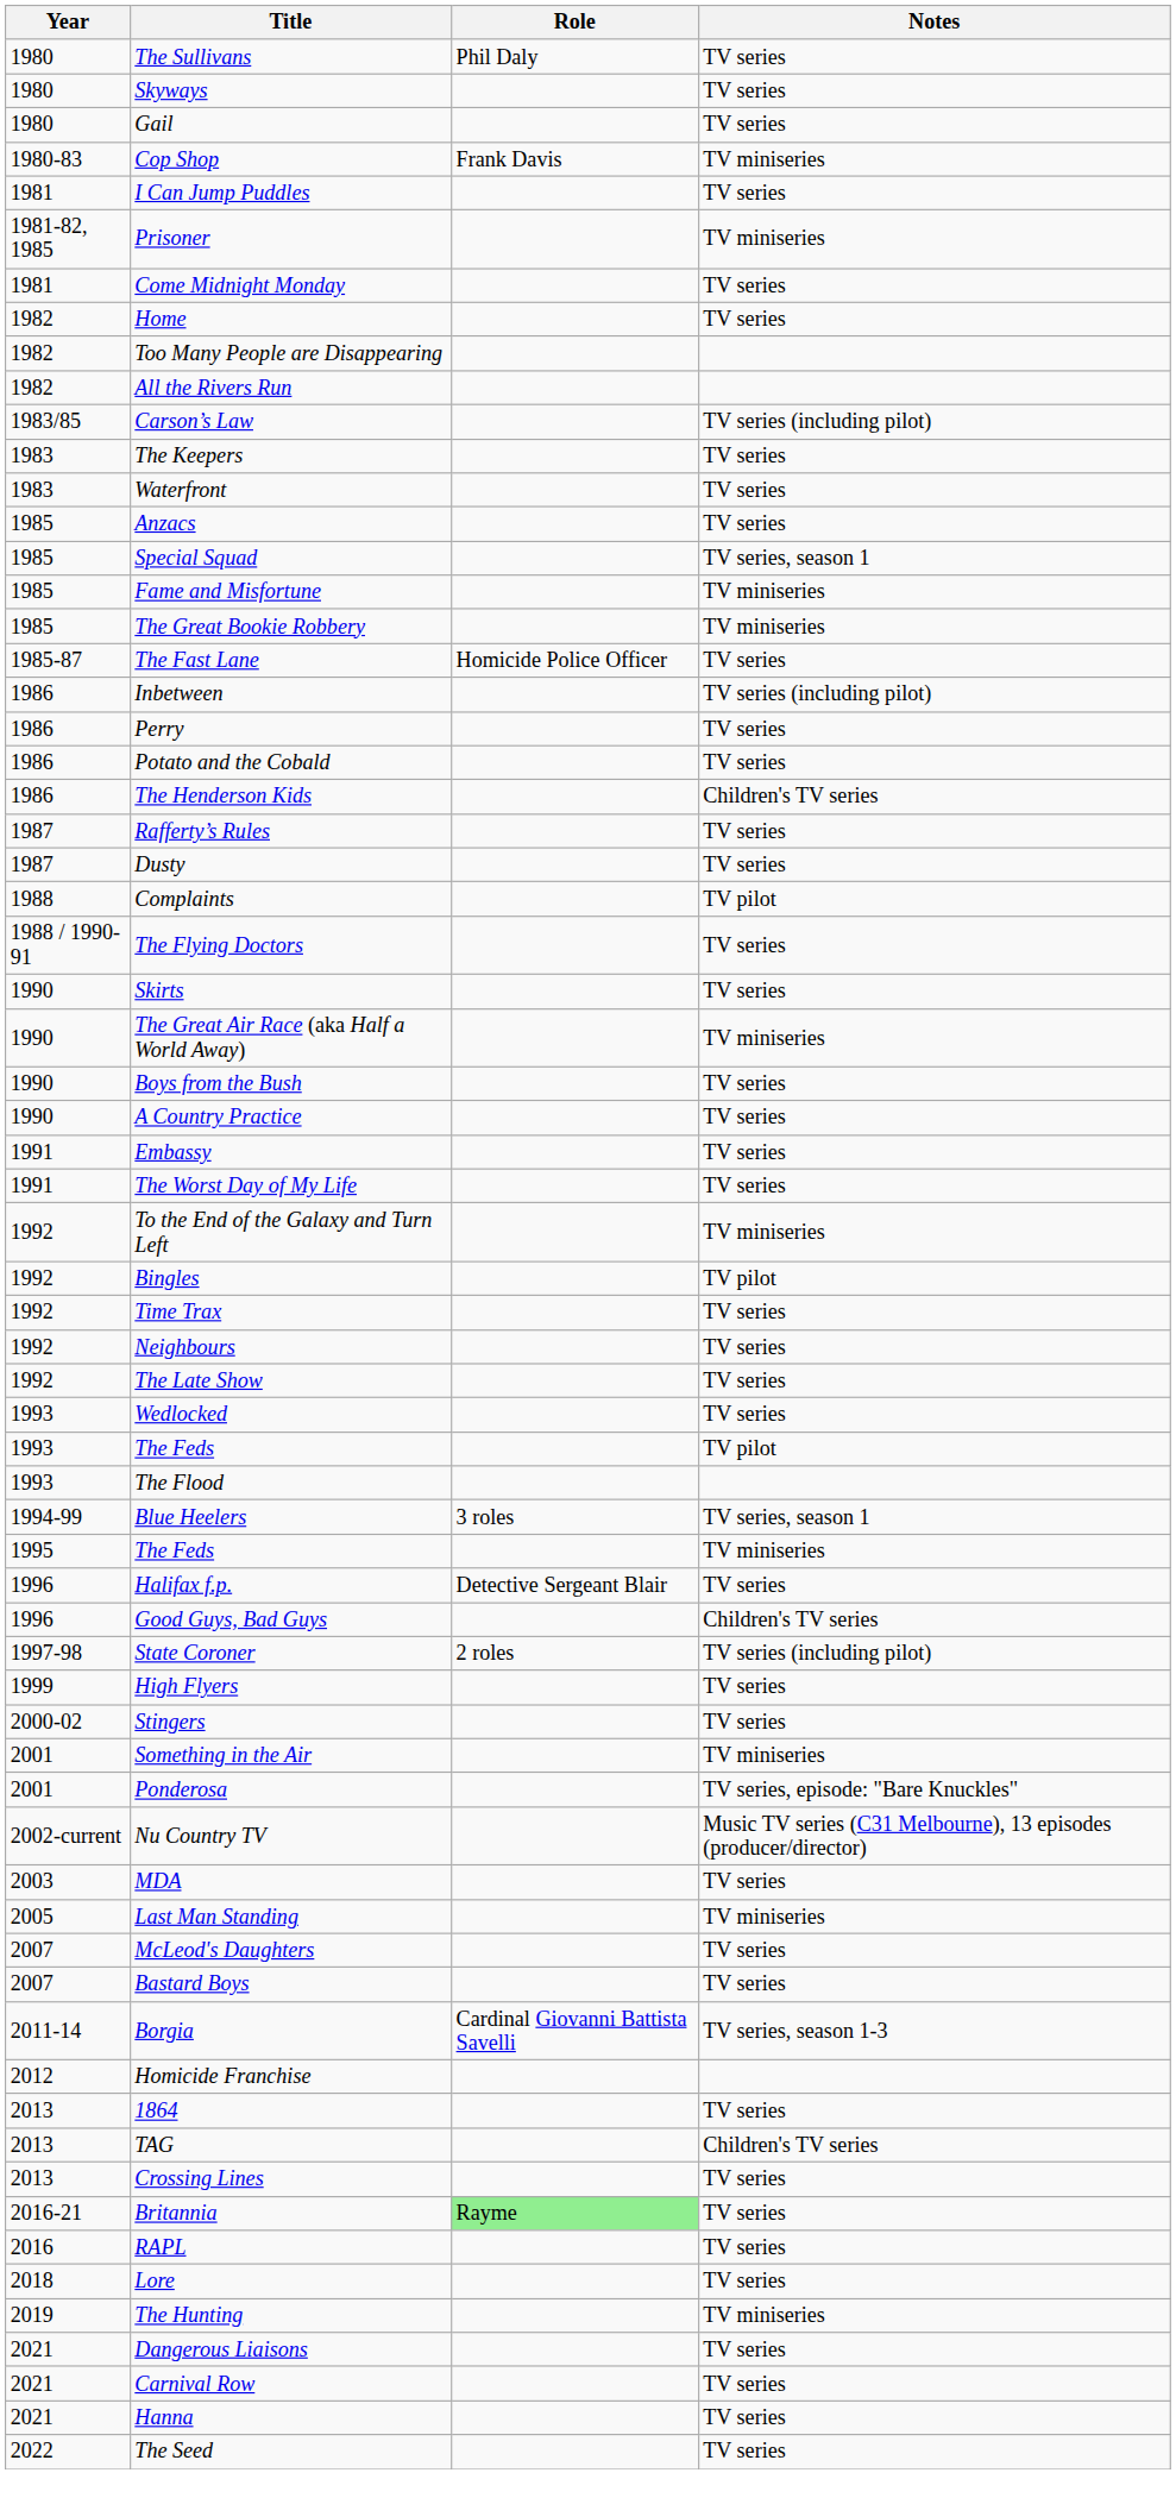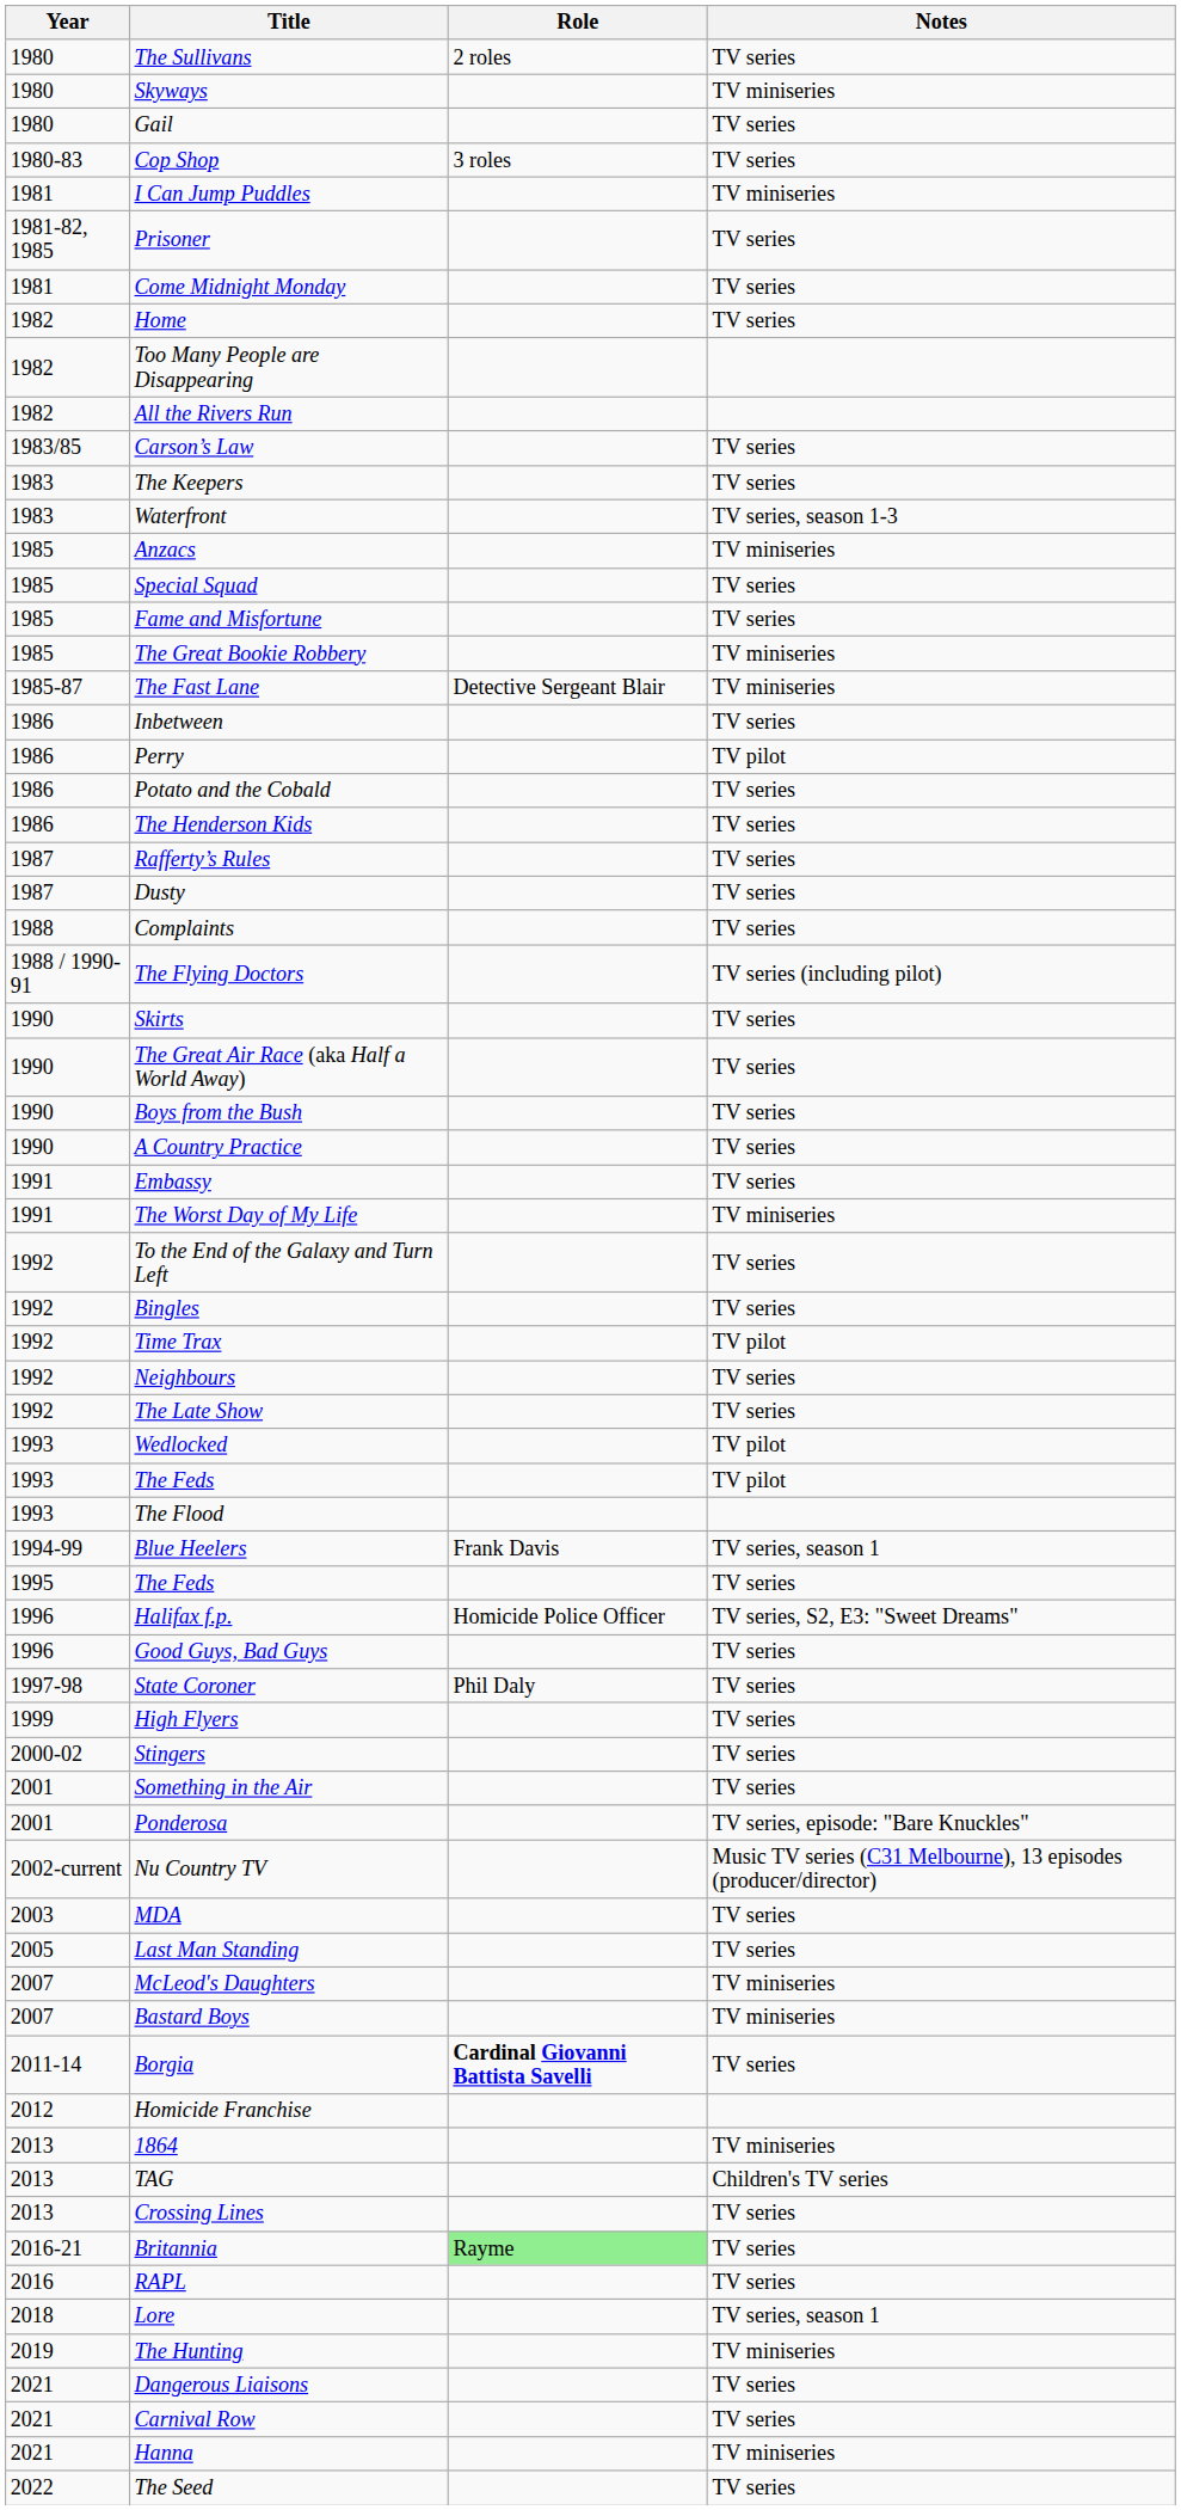The Sullivans | Role: Phil Daly -> 2 roles
Skyways | Notes: TV series -> TV miniseries
Cop Shop | Role: Frank Davis -> 3 roles
Cop Shop | Notes: TV miniseries -> TV series
I Can Jump Puddles | Notes: TV series -> TV miniseries
Prisoner | Notes: TV miniseries -> TV series
Carson’s Law | Notes: TV series (including pilot) -> TV series
Waterfront | Notes: TV series -> TV series, season 1-3
Anzacs | Notes: TV series -> TV miniseries
Special Squad | Notes: TV series, season 1 -> TV series
Fame and Misfortune | Notes: TV miniseries -> TV series
The Fast Lane | Role: Homicide Police Officer -> Detective Sergeant Blair
The Fast Lane | Notes: TV series -> TV miniseries
Inbetween | Notes: TV series (including pilot) -> TV series
Perry | Notes: TV series -> TV pilot
The Henderson Kids | Notes: Children's TV series -> TV series
Complaints | Notes: TV pilot -> TV series
The Flying Doctors | Notes: TV series -> TV series (including pilot)
The Great Air Race (aka Half a World Away) | Notes: TV miniseries -> TV series
The Worst Day of My Life | Notes: TV series -> TV miniseries
To the End of the Galaxy and Turn Left | Notes: TV miniseries -> TV series
Bingles | Notes: TV pilot -> TV series
Time Trax | Notes: TV series -> TV pilot
Wedlocked | Notes: TV series -> TV pilot
Blue Heelers | Role: 3 roles -> Frank Davis
1995 / The Feds | Notes: TV miniseries -> TV series
Halifax f.p. | Role: Detective Sergeant Blair -> Homicide Police Officer
Halifax f.p. | Notes: TV series -> TV series, S2, E3: "Sweet Dreams"
Good Guys, Bad Guys | Notes: Children's TV series -> TV series
State Coroner | Role: 2 roles -> Phil Daly
State Coroner | Notes: TV series (including pilot) -> TV series
Something in the Air | Notes: TV miniseries -> TV series
Last Man Standing | Notes: TV miniseries -> TV series
McLeod's Daughters | Notes: TV series -> TV miniseries
Bastard Boys | Notes: TV series -> TV miniseries
Borgia | Role: normal -> bold
Borgia | Notes: TV series, season 1-3 -> TV series
1864 | Notes: TV series -> TV miniseries
Lore | Notes: TV series -> TV series, season 1
Hanna | Notes: TV series -> TV miniseries
